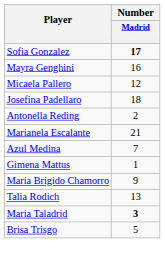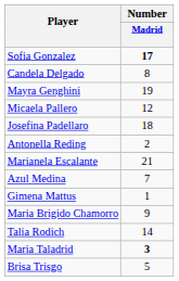+ row: Candela Delgado | 8
Mayra Genghini | Number / Madrid: 16 -> 19
Talia Rodich | Number / Madrid: 13 -> 14
